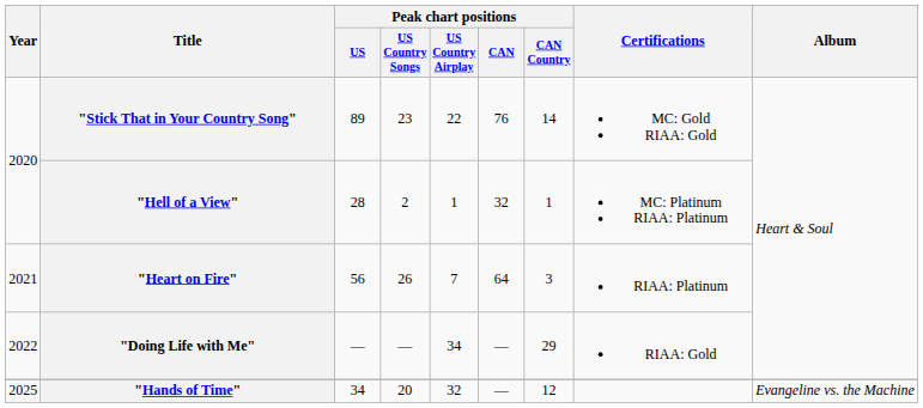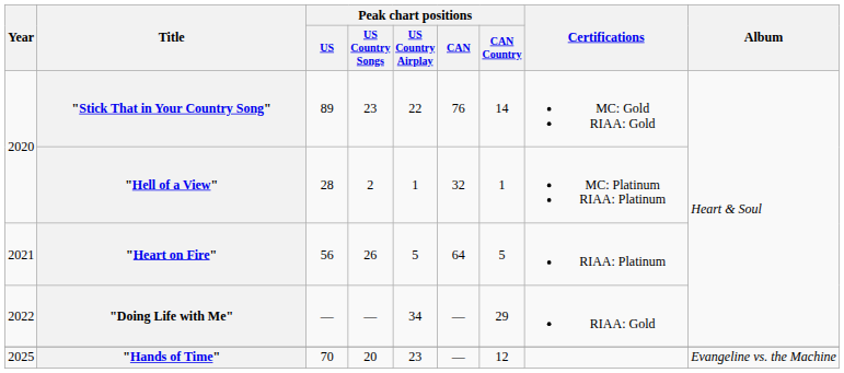"Heart on Fire" | Peak chart positions / US Country Airplay: 7 -> 5
"Heart on Fire" | Peak chart positions / CAN Country: 3 -> 5
"Hands of Time" | Peak chart positions / US: 34 -> 70
"Hands of Time" | Peak chart positions / US Country Airplay: 32 -> 23
